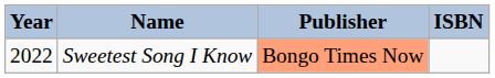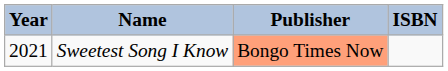Sweetest Song I Know | Year: 2022 -> 2021
